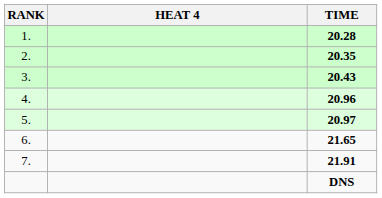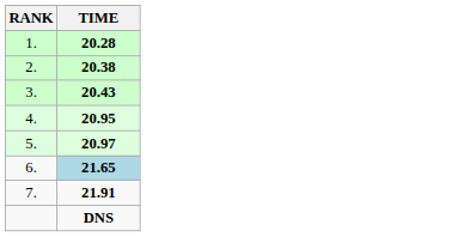- column: HEAT 4
2. | TIME: 20.35 -> 20.38
4. | TIME: 20.96 -> 20.95
6. | TIME: no background -> lightblue background
